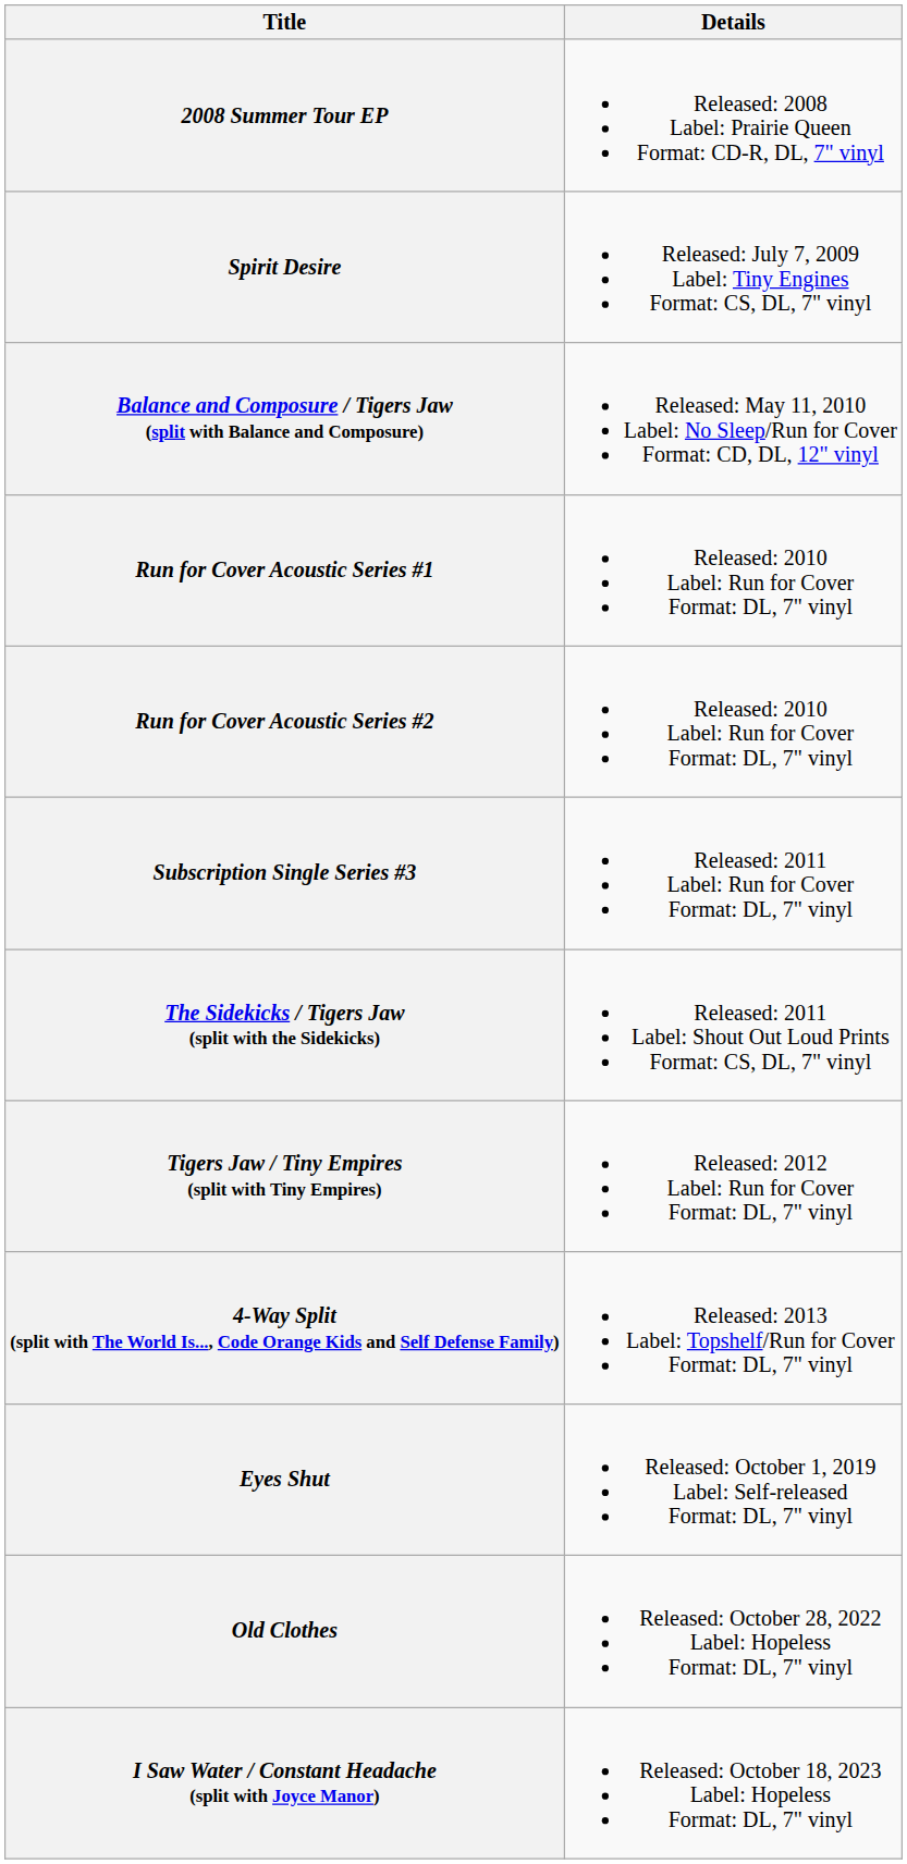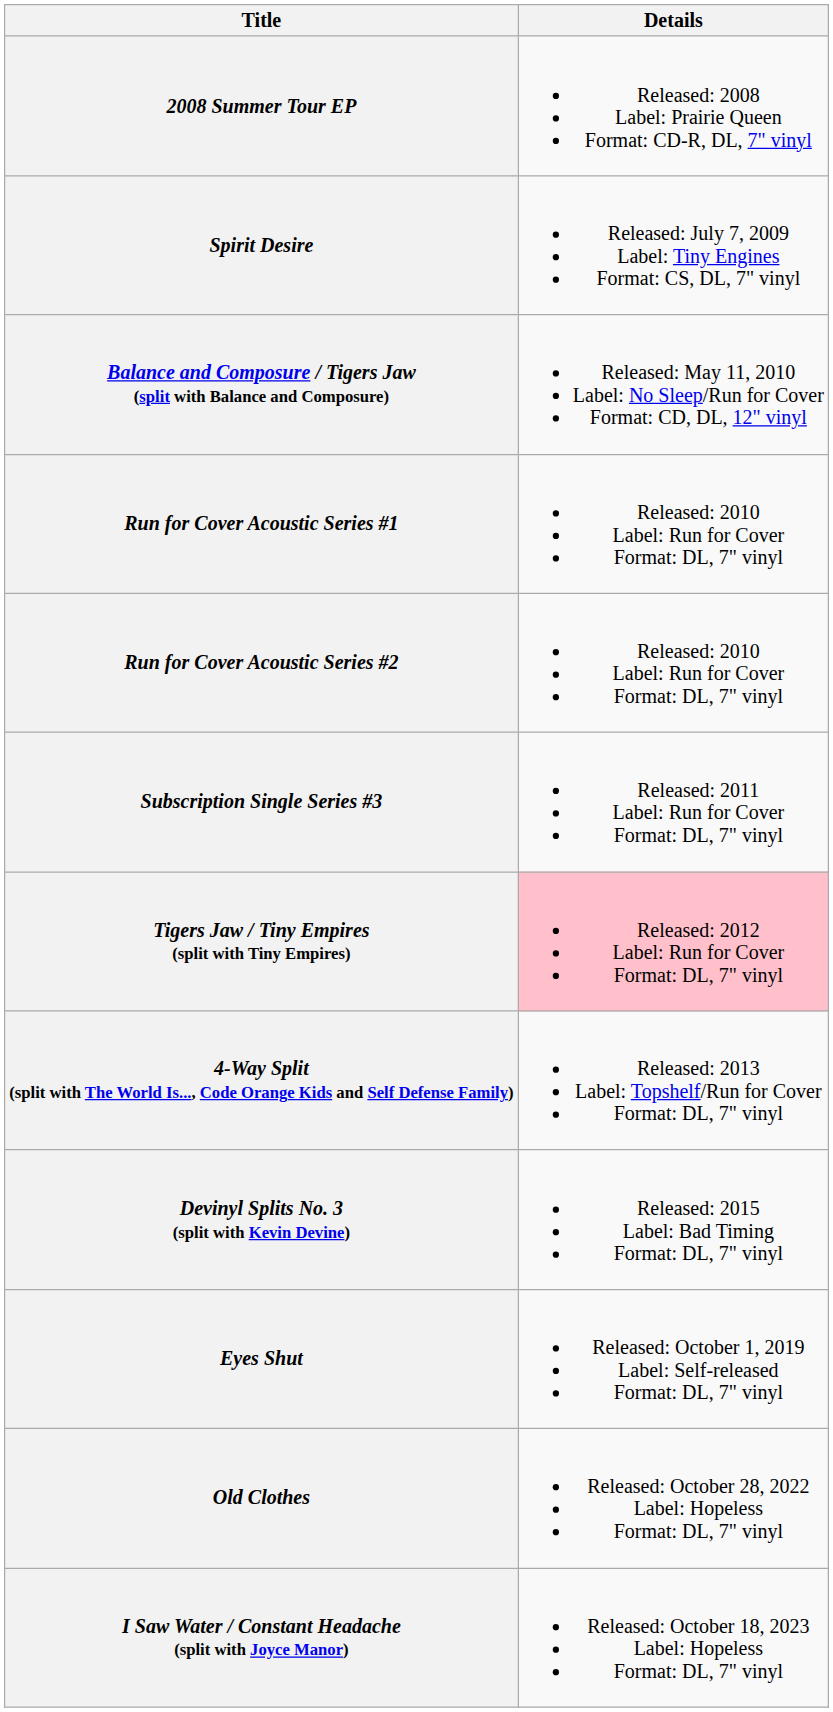- row: The Sidekicks / Tigers Jaw (split with the Sidekicks) | Released: 2011 Label: Shout Out Loud Prints Format: CS, DL, 7" vinyl
Tigers Jaw / Tiny Empires (split with Tiny Empires) | Details: no background -> pink background
+ row: Devinyl Splits No. 3 (split with Kevin Devine) | Released: 2015 Label: Bad Timing Format: DL, 7" vinyl
